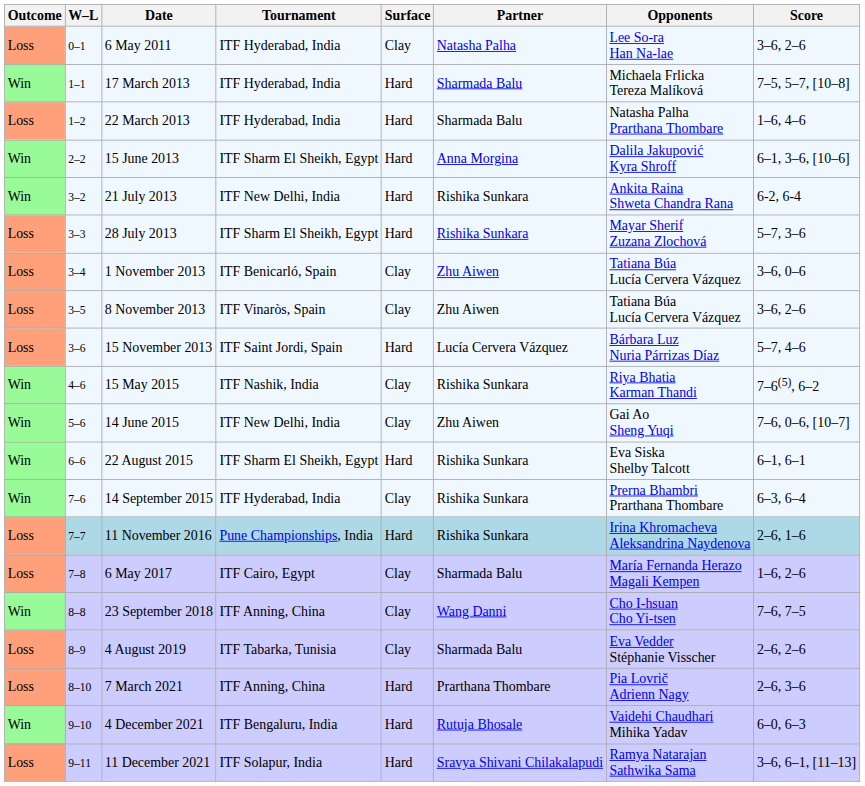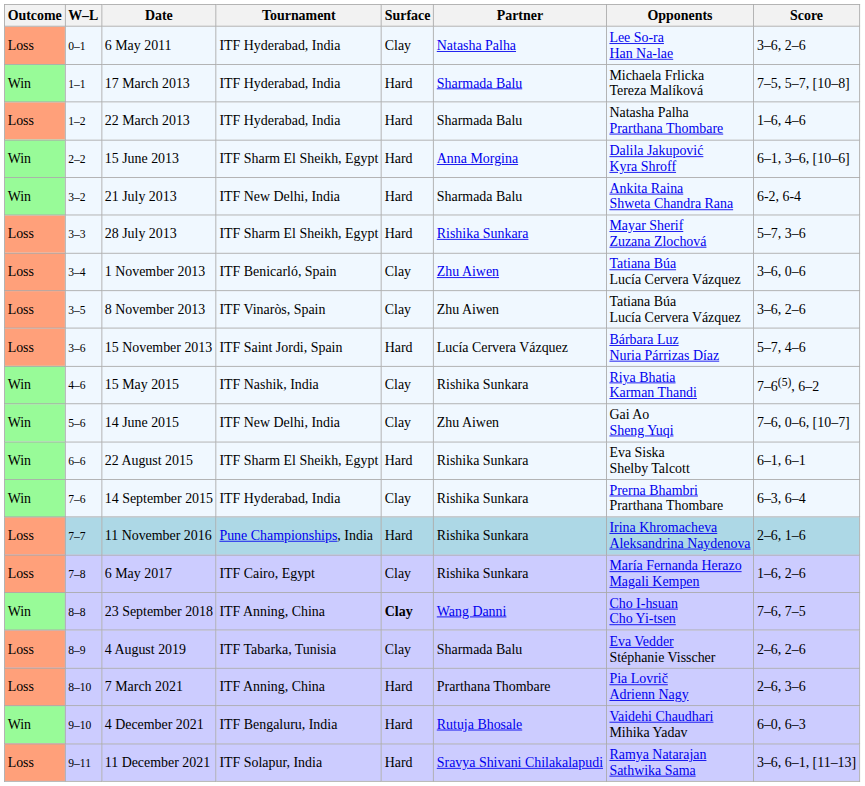21 July 2013 | Partner: Rishika Sunkara -> Sharmada Balu
6 May 2017 | Partner: Sharmada Balu -> Rishika Sunkara
23 September 2018 | Surface: normal -> bold
